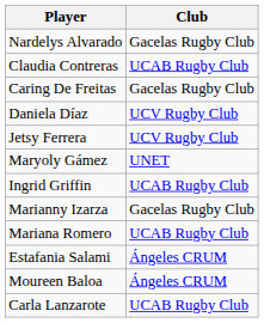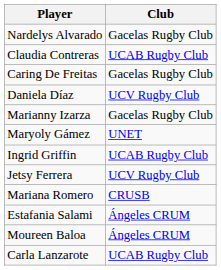rows swapped: Jetsy Ferrera <-> Marianny Izarza
Mariana Romero | Club: UCAB Rugby Club -> CRUSB
